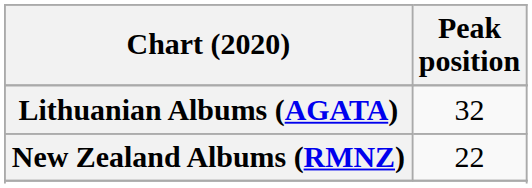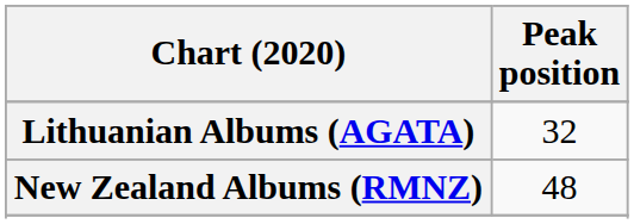New Zealand Albums (RMNZ) | Peak position: 22 -> 48
